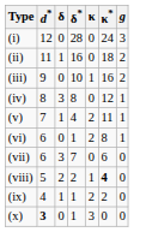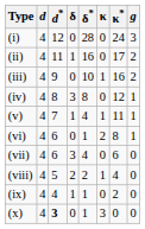+ column: d | 4 | 4 | 4 | 4 | 4 | 4 | 4 | 4 | 4 | 4
(ii) | κ*: 18 -> 17
(v) | κ: 2 -> 1
(vii) | δ*: 7 -> 4
(viii) | κ*: bold -> normal
(ix) | κ: 2 -> 0
